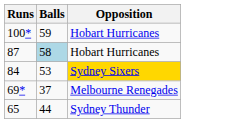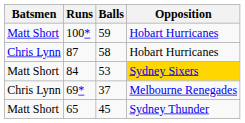+ column: Batsmen | Matt Short | Chris Lynn | Matt Short | Chris Lynn | Matt Short
87 | Balls: lightblue background -> no background
65 | Balls: 44 -> 45
